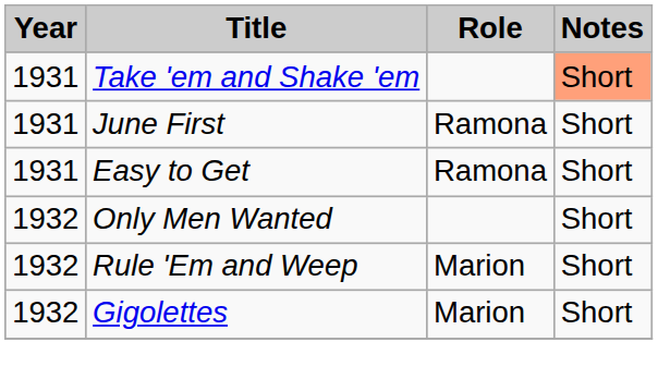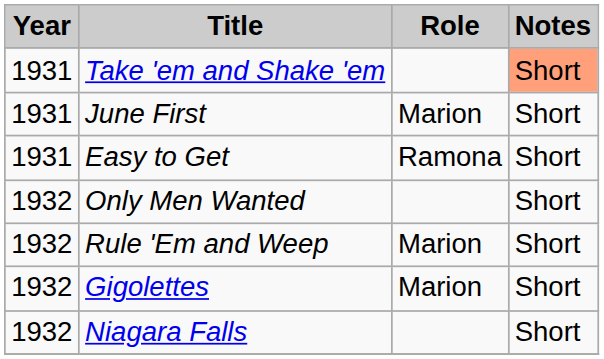June First | Role: Ramona -> Marion
+ row: 1932 | Niagara Falls | Short
